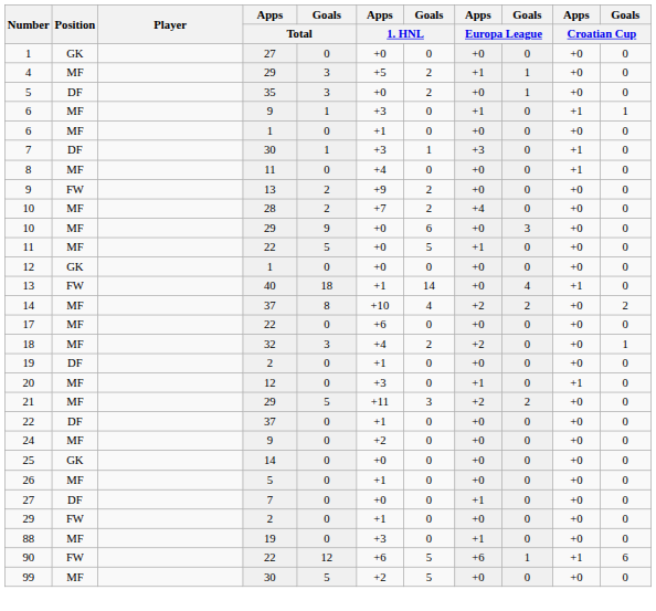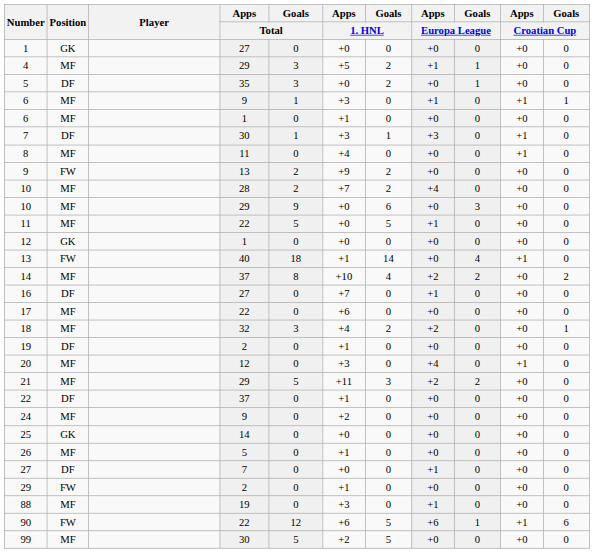+ row: 16 | DF | 27 | 0 | +7 | 0 | +1 | 0 | +0 | 0
20 | Apps / Europa League: +1 -> +4
